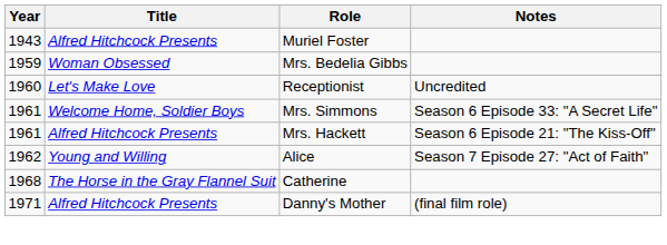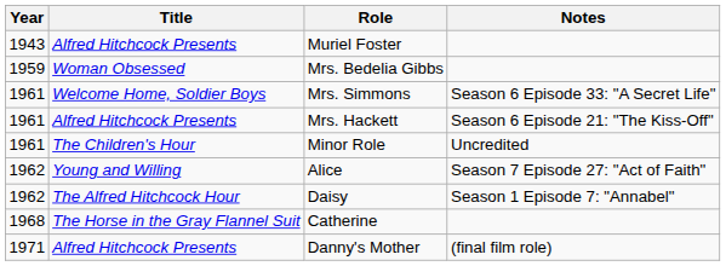- row: 1960 | Let's Make Love | Receptionist | Uncredited
+ row: 1961 | The Children's Hour | Minor Role | Uncredited
+ row: 1962 | The Alfred Hitchcock Hour | Daisy | Season 1 Episode 7: "Annabel"
